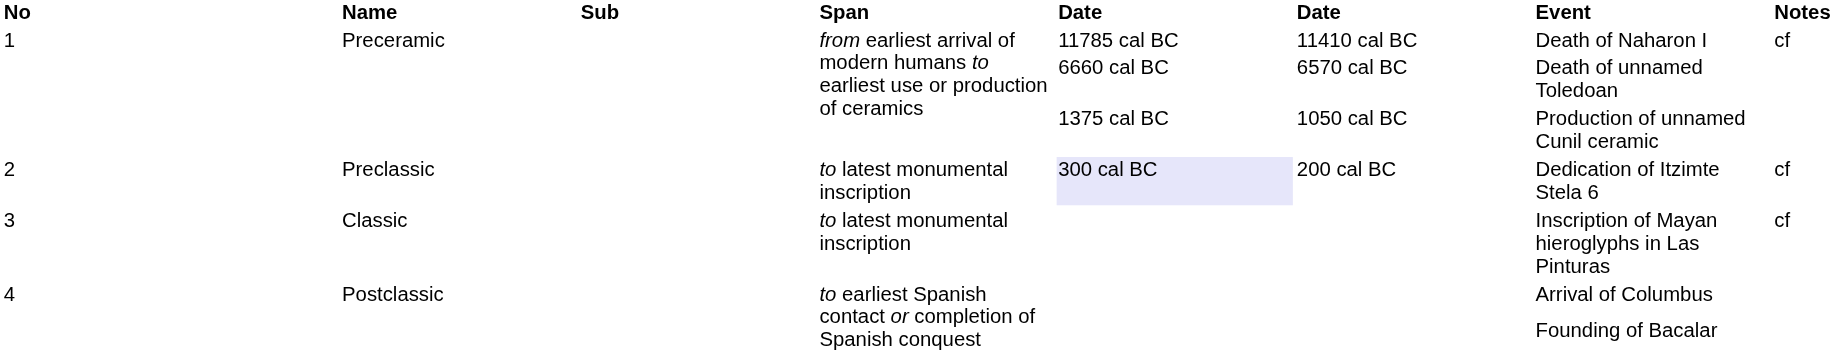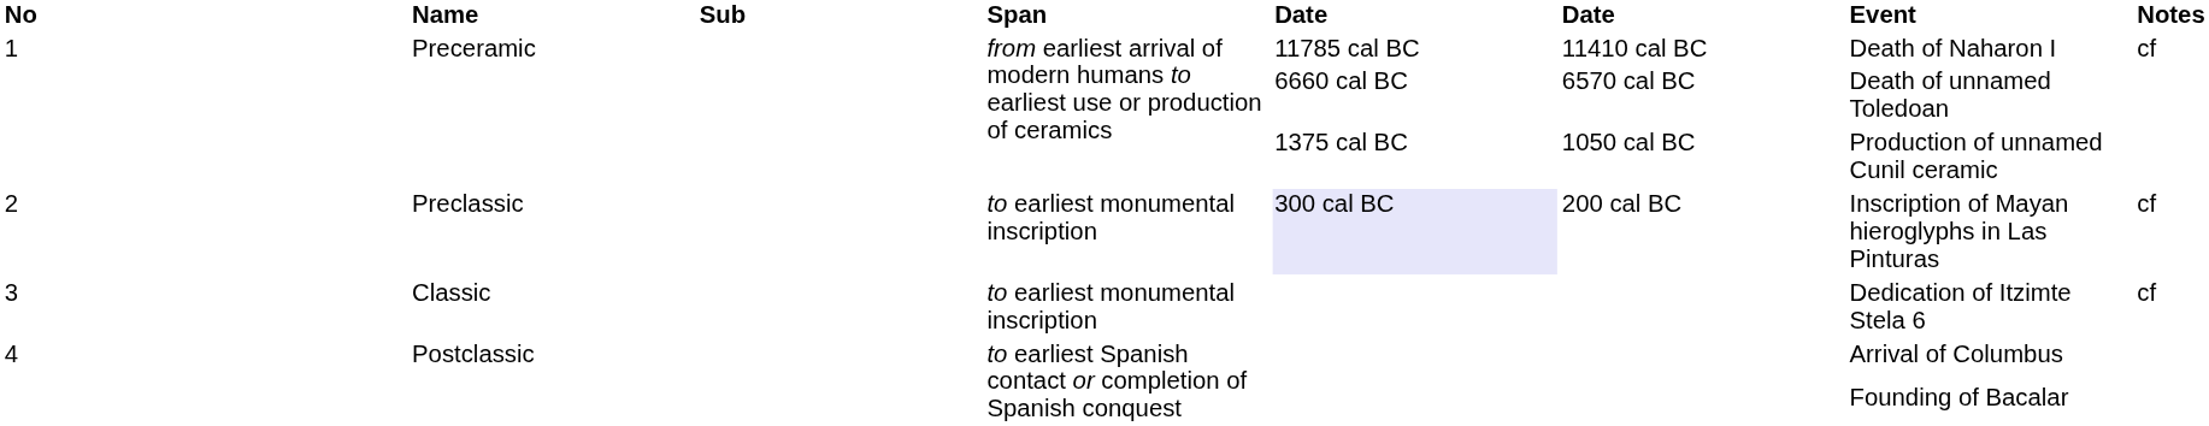2 | Span: to latest monumental inscription -> to earliest monumental inscription
2 | Event: Dedication of Itzimte Stela 6 -> Inscription of Mayan hieroglyphs in Las Pinturas
3 | Span: to latest monumental inscription -> to earliest monumental inscription
3 | Event: Inscription of Mayan hieroglyphs in Las Pinturas -> Dedication of Itzimte Stela 6
